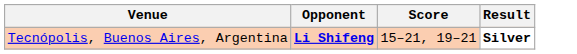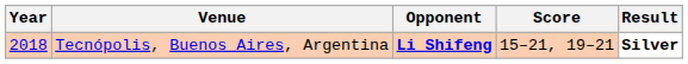+ column: Year | 2018
